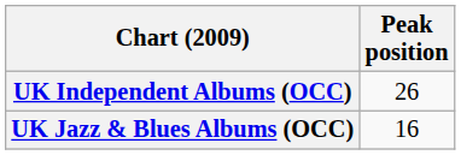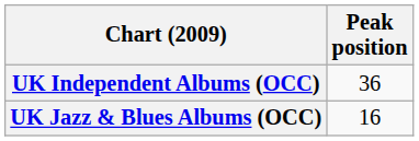UK Independent Albums (OCC) | Peak position: 26 -> 36
